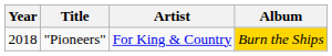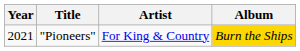"Pioneers" | Year: 2018 -> 2021
